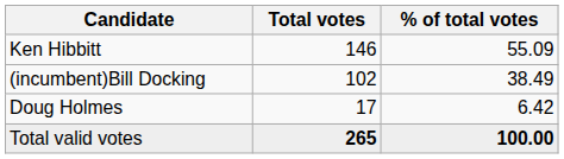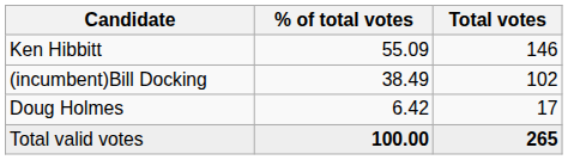columns swapped: Total votes <-> % of total votes
